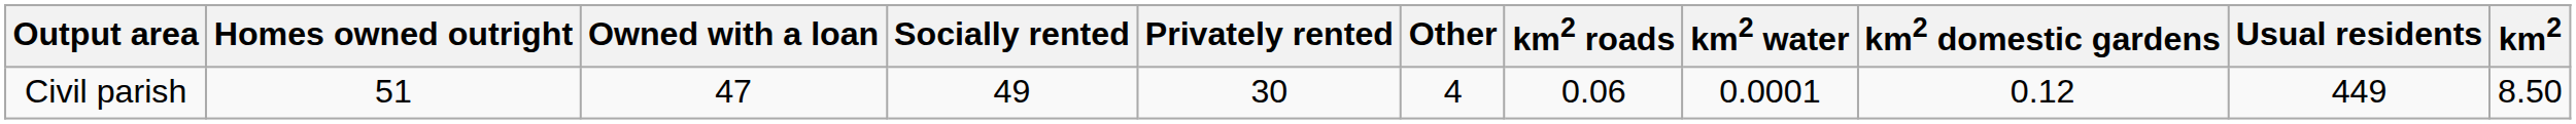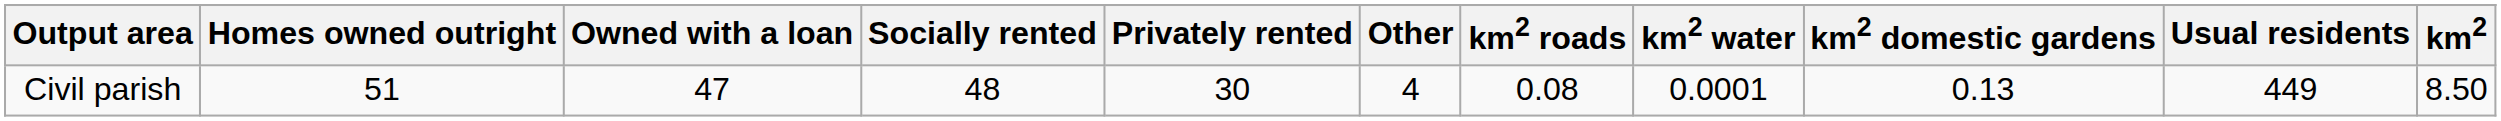Civil parish | Socially rented: 49 -> 48
Civil parish | km2 roads: 0.06 -> 0.08
Civil parish | km2 domestic gardens: 0.12 -> 0.13
